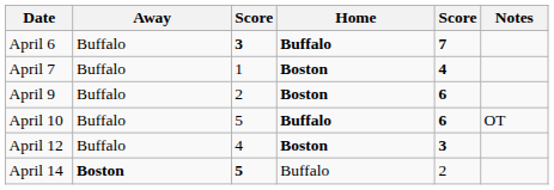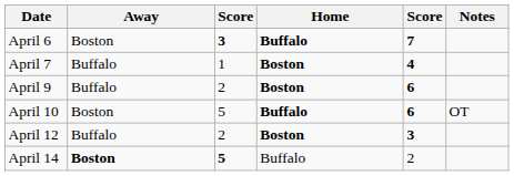April 6 | Away: Buffalo -> Boston
April 10 | Away: Buffalo -> Boston
April 12 | column 3: 4 -> 2
